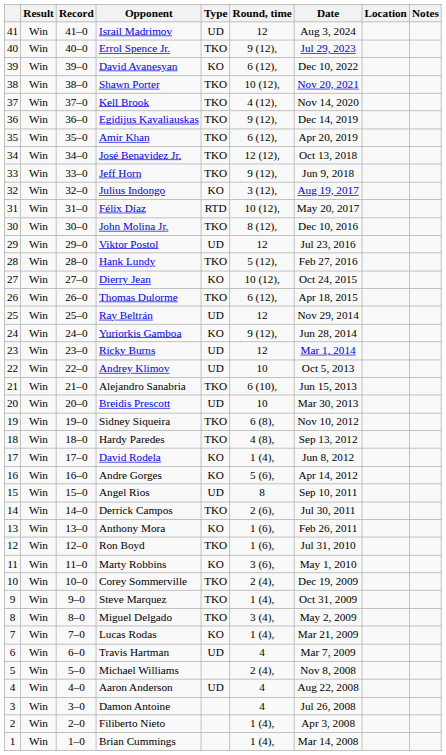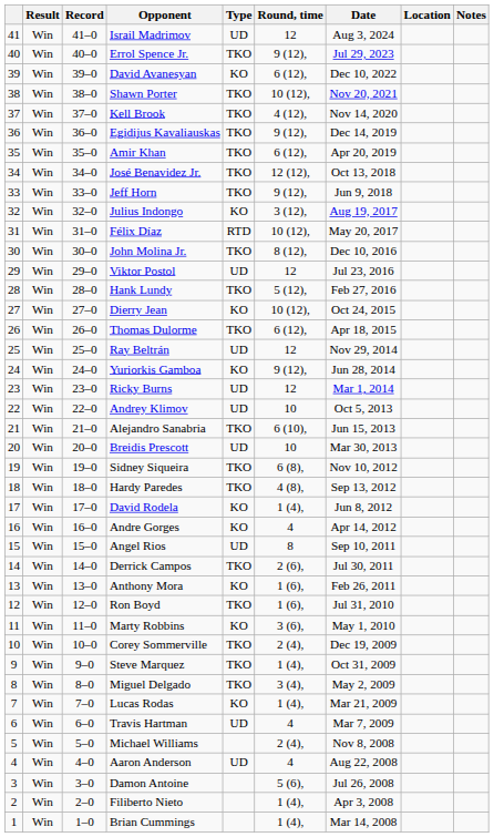Andre Gorges | Round, time: 5 (6), -> 4
Damon Antoine | Round, time: 4 -> 5 (6),
